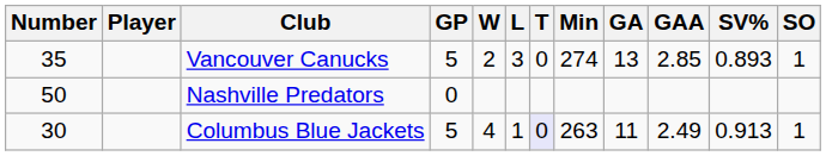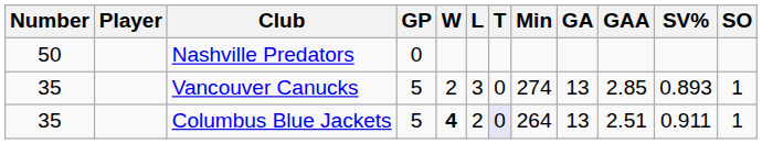rows swapped: Vancouver Canucks <-> Nashville Predators
Columbus Blue Jackets | Number: 30 -> 35
Columbus Blue Jackets | W: normal -> bold
Columbus Blue Jackets | L: 1 -> 2
Columbus Blue Jackets | Min: 263 -> 264
Columbus Blue Jackets | GA: 11 -> 13
Columbus Blue Jackets | GAA: 2.49 -> 2.51
Columbus Blue Jackets | SV%: 0.913 -> 0.911
